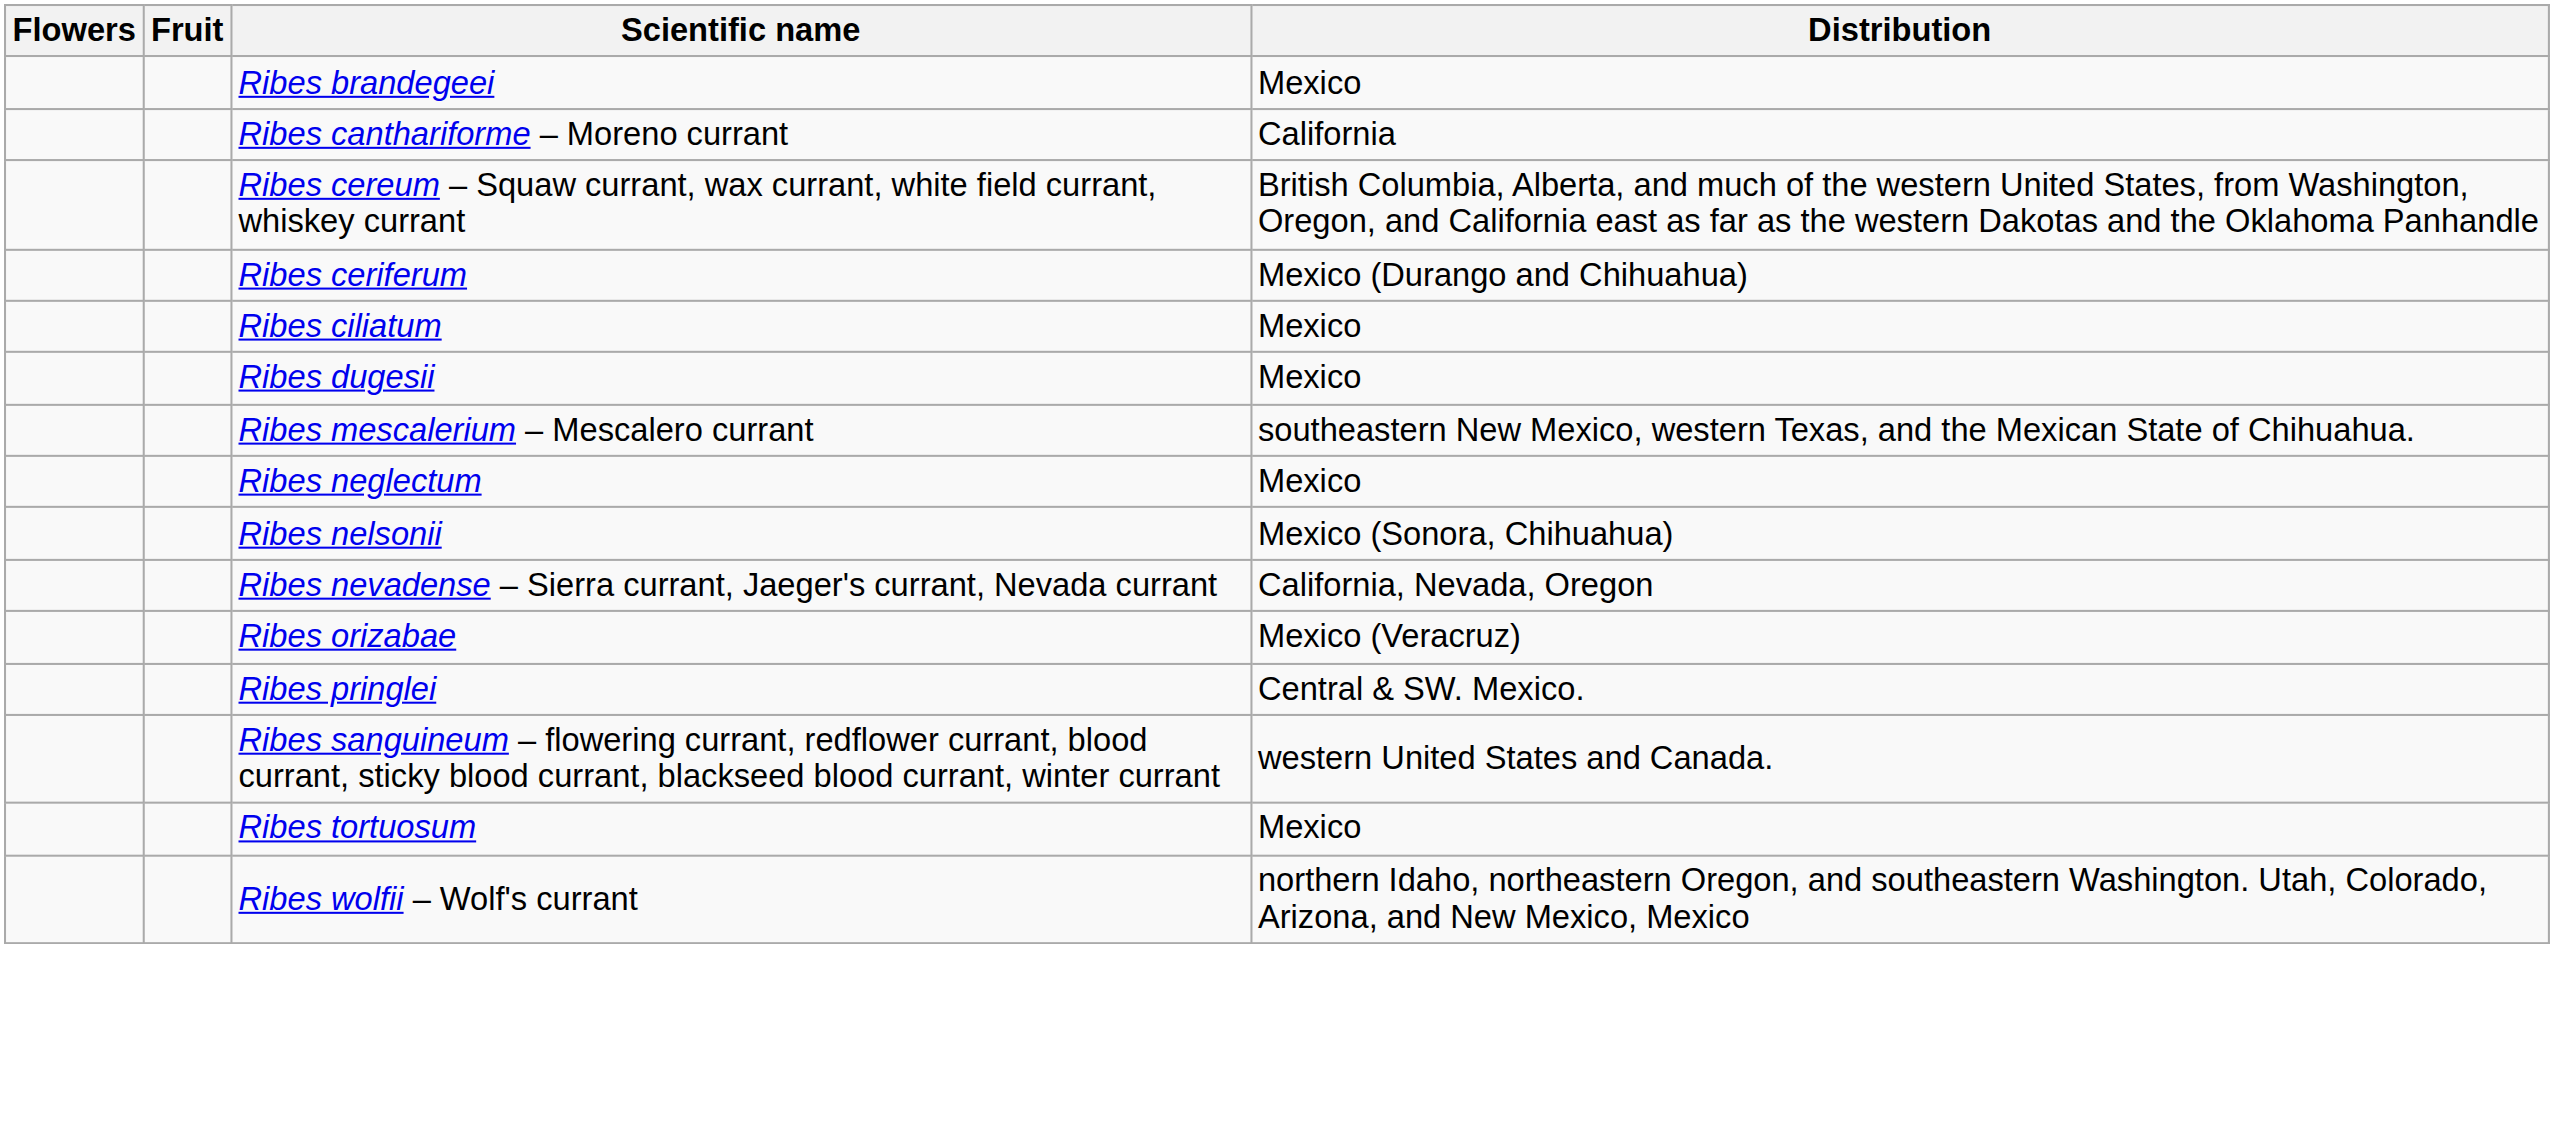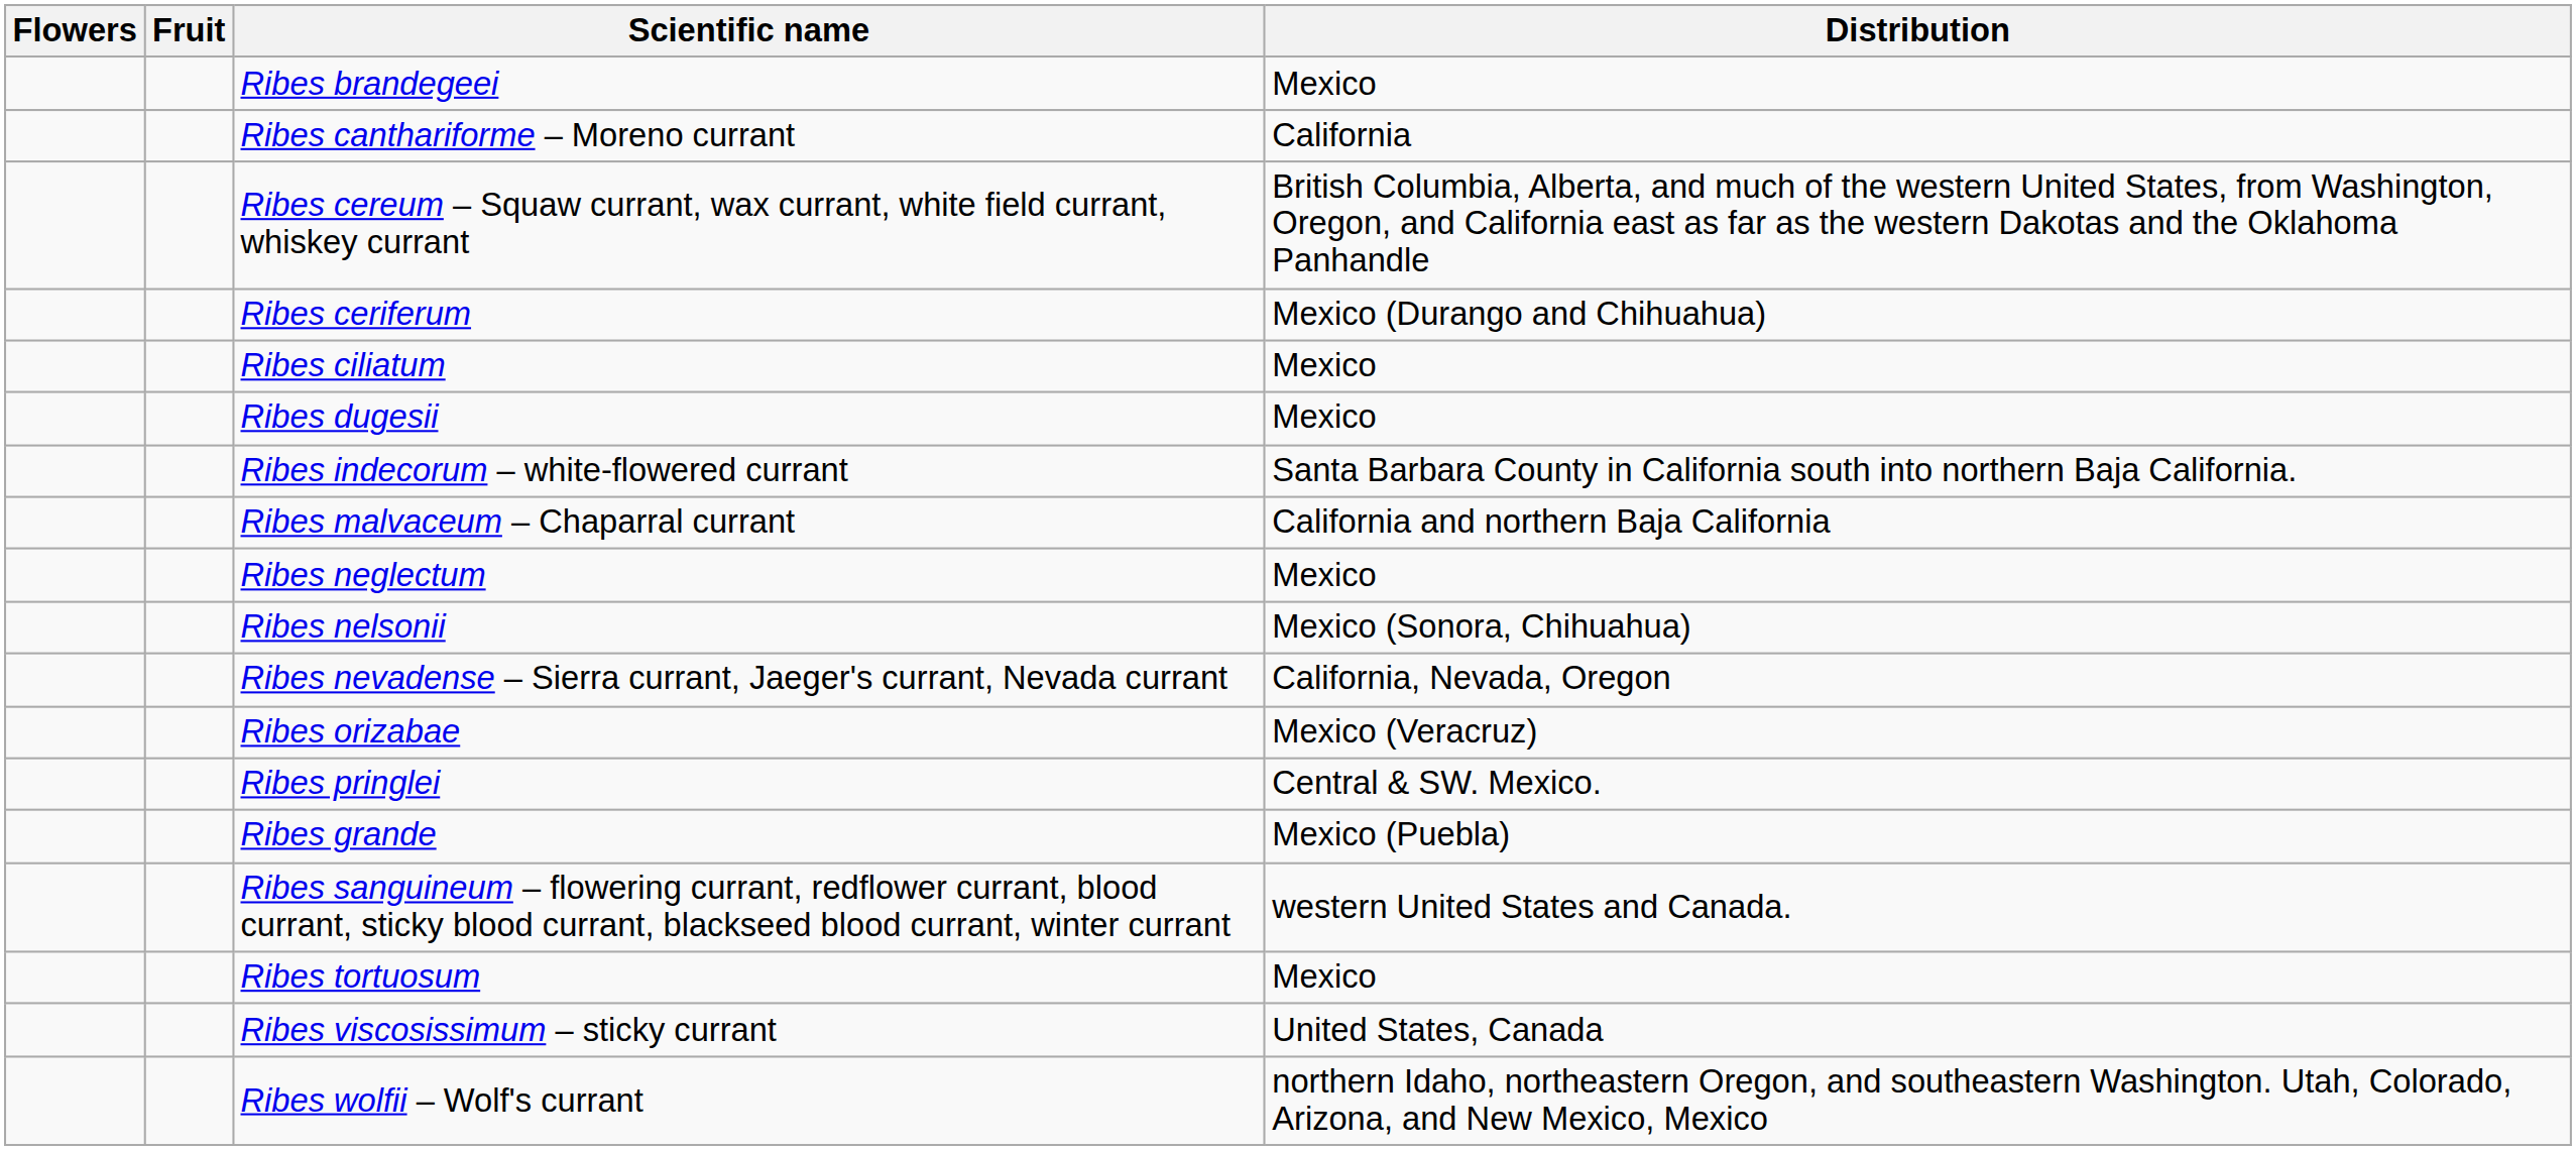+ row: Ribes indecorum – white-flowered currant | Santa Barbara County in California south into northern Baja California.
+ row: Ribes malvaceum – Chaparral currant | California and northern Baja California
- row: Ribes mescalerium – Mescalero currant | southeastern New Mexico, western Texas, and the Mexican State of Chihuahua.
+ row: Ribes grande | Mexico (Puebla)
+ row: Ribes viscosissimum – sticky currant | United States, Canada
